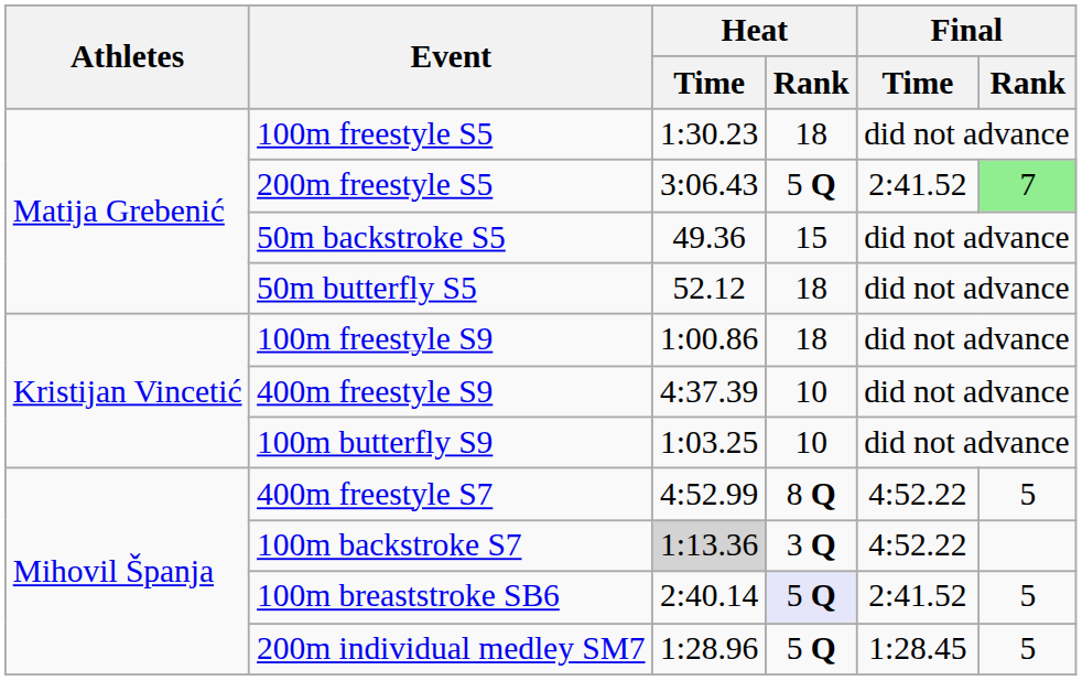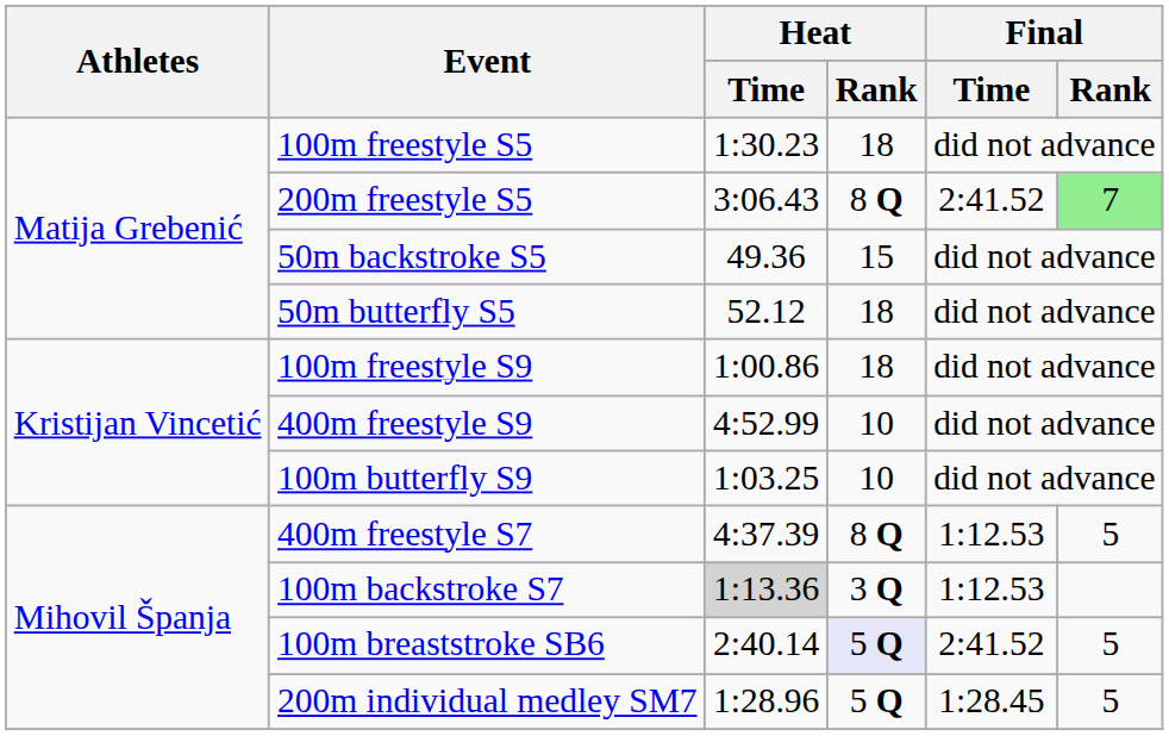200m freestyle S5 | Heat / Rank: 5 Q -> 8 Q
400m freestyle S9 | Heat / Time: 4:37.39 -> 4:52.99
400m freestyle S7 | Heat / Time: 4:52.99 -> 4:37.39
400m freestyle S7 | Final / Time: 4:52.22 -> 1:12.53
100m backstroke S7 | Final / Time: 4:52.22 -> 1:12.53
